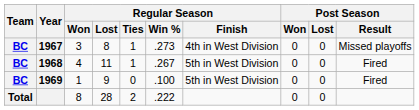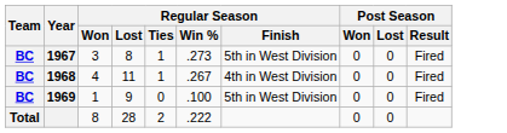1967 | Regular Season / Finish: 4th in West Division -> 5th in West Division
1967 | Post Season / Result: Missed playoffs -> Fired
1968 | Regular Season / Finish: 5th in West Division -> 4th in West Division
